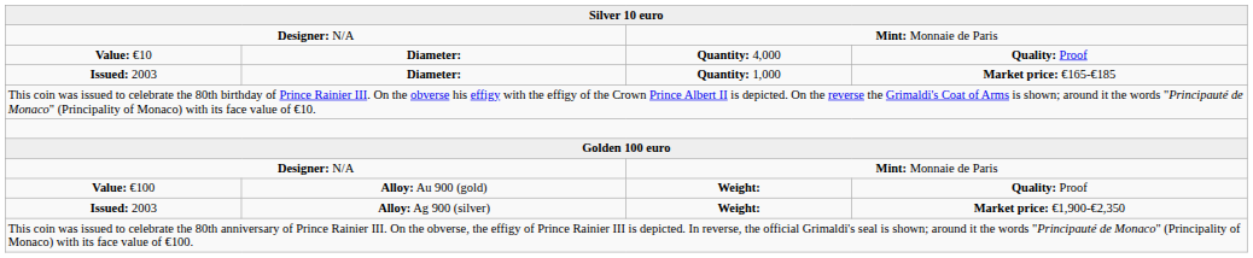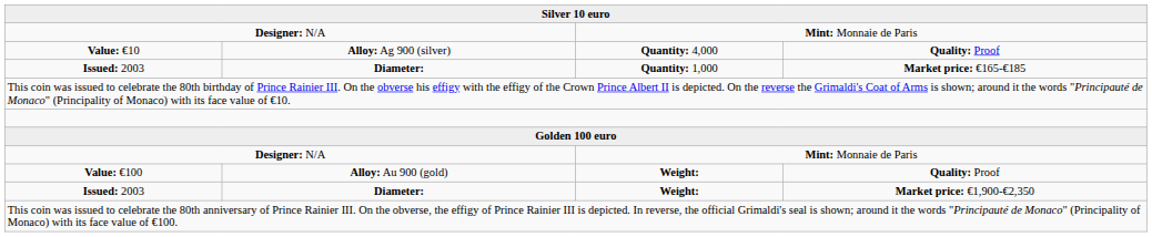Value: €10 | column 2: Diameter: -> Alloy: Ag 900 (silver)
Issued: 2003 / Market price: €1,900-€2,350 | column 2: Alloy: Ag 900 (silver) -> Diameter:
